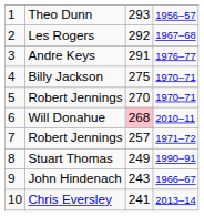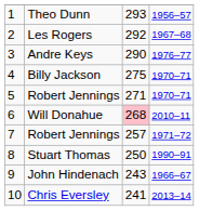Andre Keys | column 3: 291 -> 290
5 / Robert Jennings | column 3: 270 -> 271
Stuart Thomas | column 3: 249 -> 250
